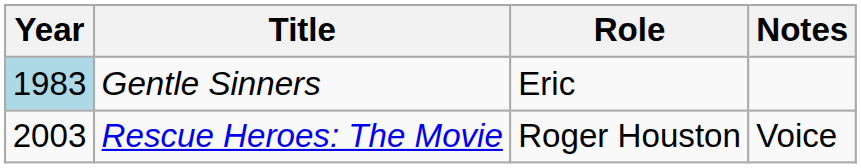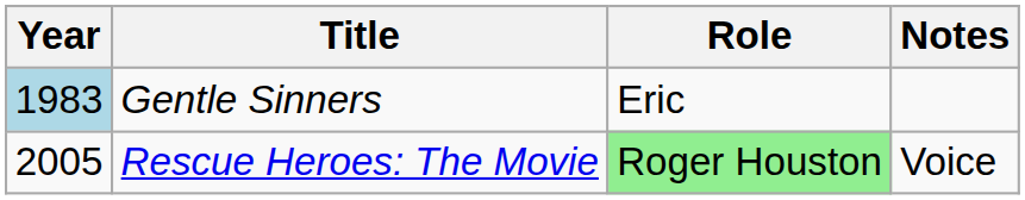Rescue Heroes: The Movie | Year: 2003 -> 2005
Rescue Heroes: The Movie | Role: no background -> lightgreen background
